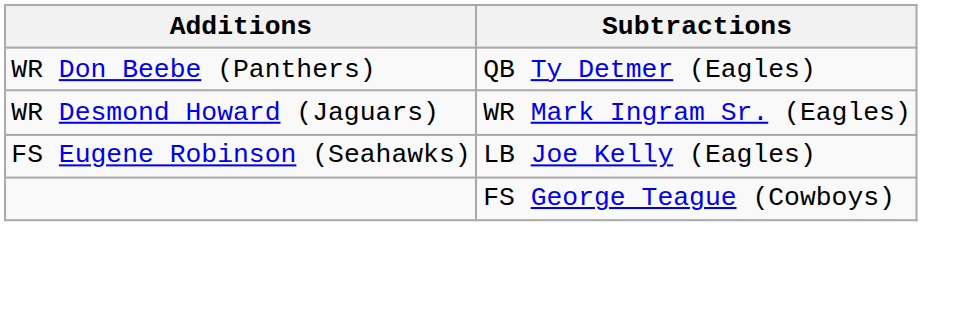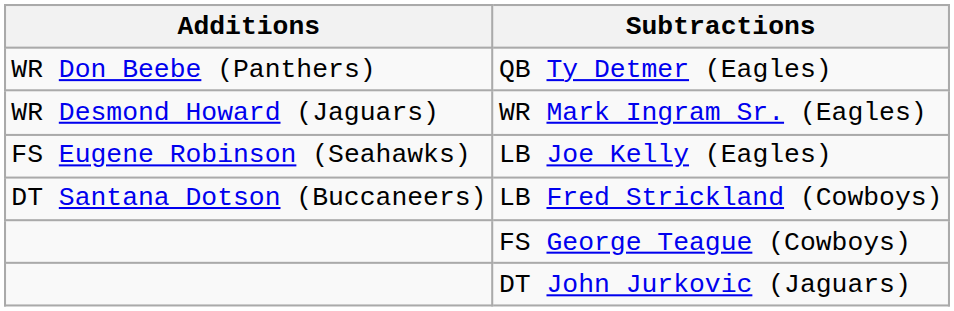+ row: DT Santana Dotson (Buccaneers) | LB Fred Strickland (Cowboys)
+ row: DT John Jurkovic (Jaguars)
